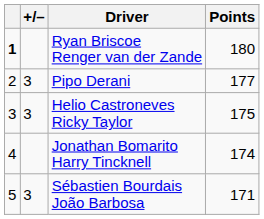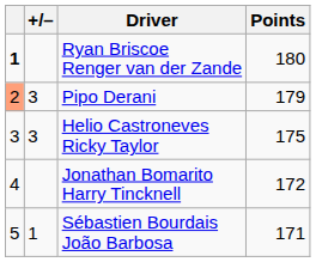Pipo Derani | column 1: no background -> lightsalmon background
Pipo Derani | Points: 177 -> 179
Jonathan Bomarito Harry Tincknell | Points: 174 -> 172
Sébastien Bourdais João Barbosa | +/–: 3 -> 1
